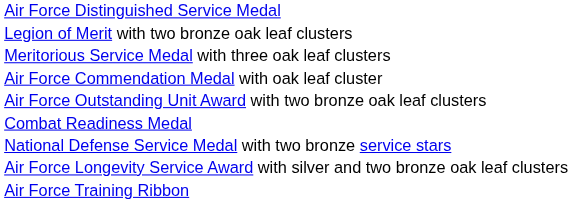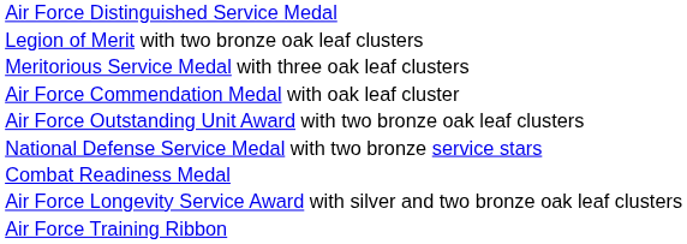rows swapped: Combat Readiness Medal <-> National Defense Service Medal with two bronze service stars
